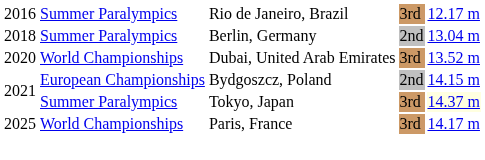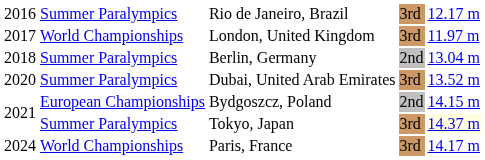+ row: 2017 | World Championships | London, United Kingdom | 3rd | 11.97 m
Dubai, United Arab Emirates | column 2: World Championships -> Summer Paralympics
Paris, France | column 1: 2025 -> 2024
